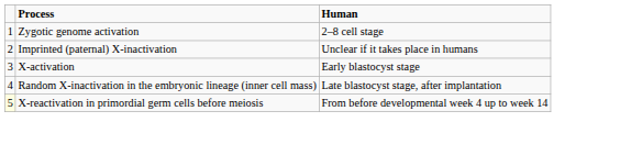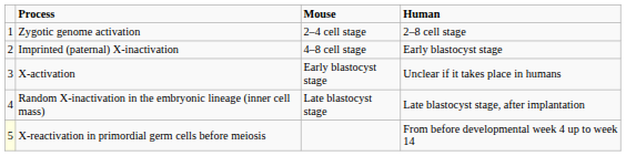+ column: Mouse | 2–4 cell stage | 4–8 cell stage | Early blastocyst stage | Late blastocyst stage
Imprinted (paternal) X-inactivation | Human: Unclear if it takes place in humans -> Early blastocyst stage
X-activation | Human: Early blastocyst stage -> Unclear if it takes place in humans
